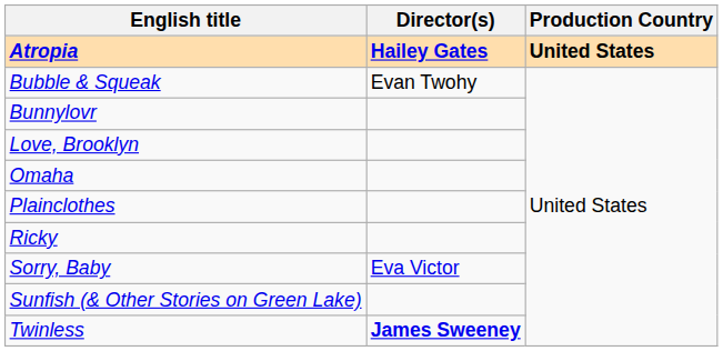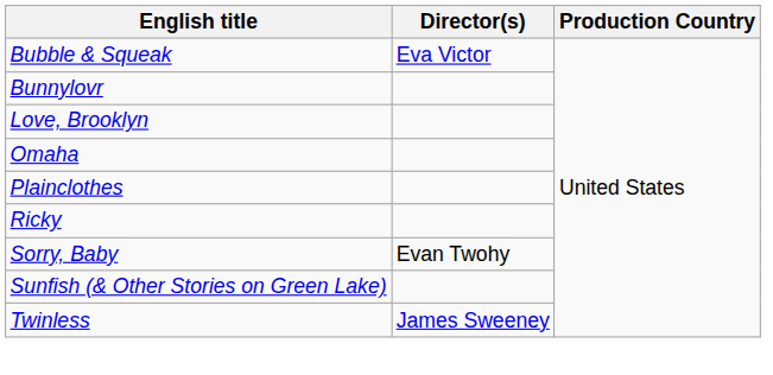- row: Atropia | Hailey Gates | United States
Bubble & Squeak | Director(s): Evan Twohy -> Eva Victor
Sorry, Baby | Director(s): Eva Victor -> Evan Twohy
Twinless | Director(s): bold -> normal
